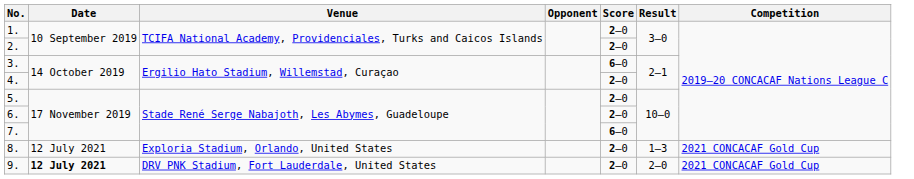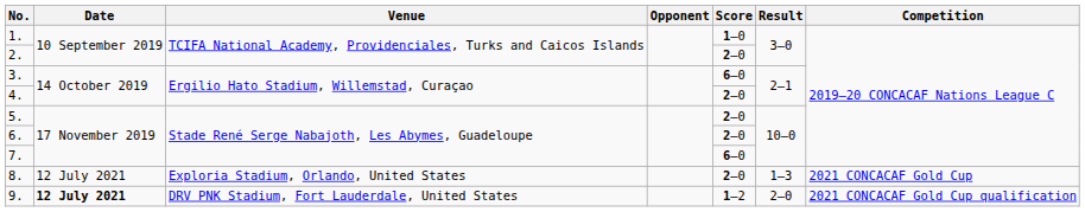1. | Score: 2–0 -> 1–0
9. | Score: 2–0 -> 1–2
9. | Competition: 2021 CONCACAF Gold Cup -> 2021 CONCACAF Gold Cup qualification
